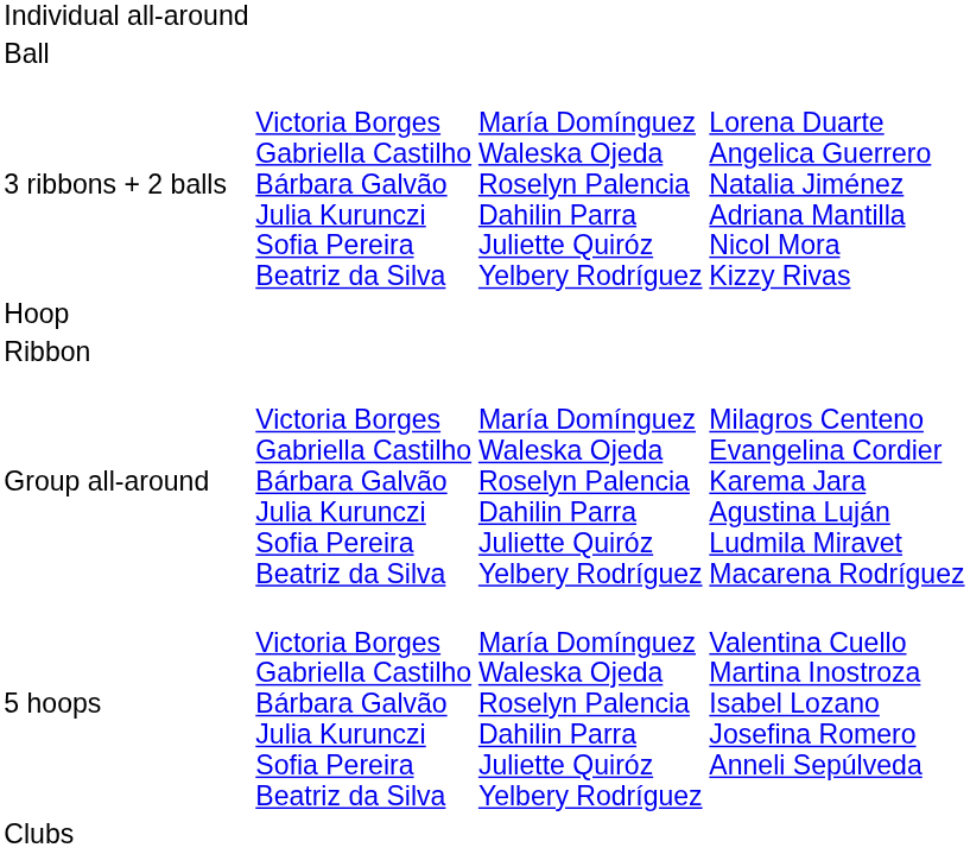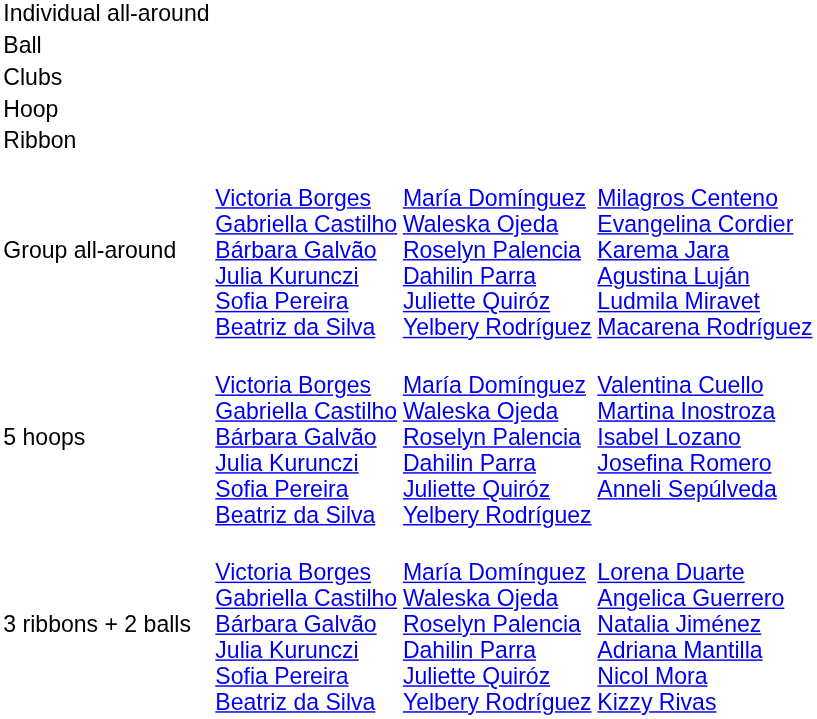rows swapped: Clubs <-> 3 ribbons + 2 balls
